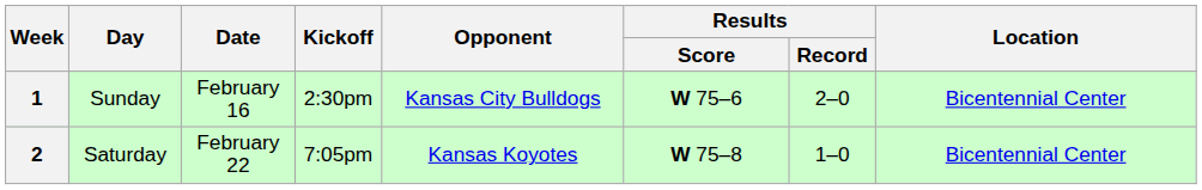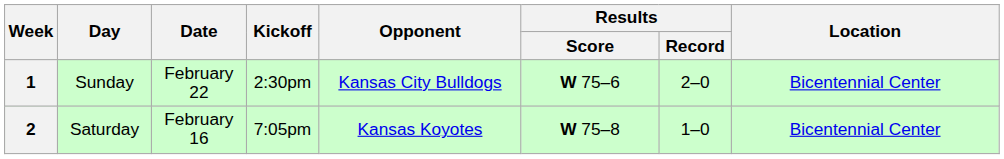1 | Date: February 16 -> February 22
2 | Date: February 22 -> February 16
